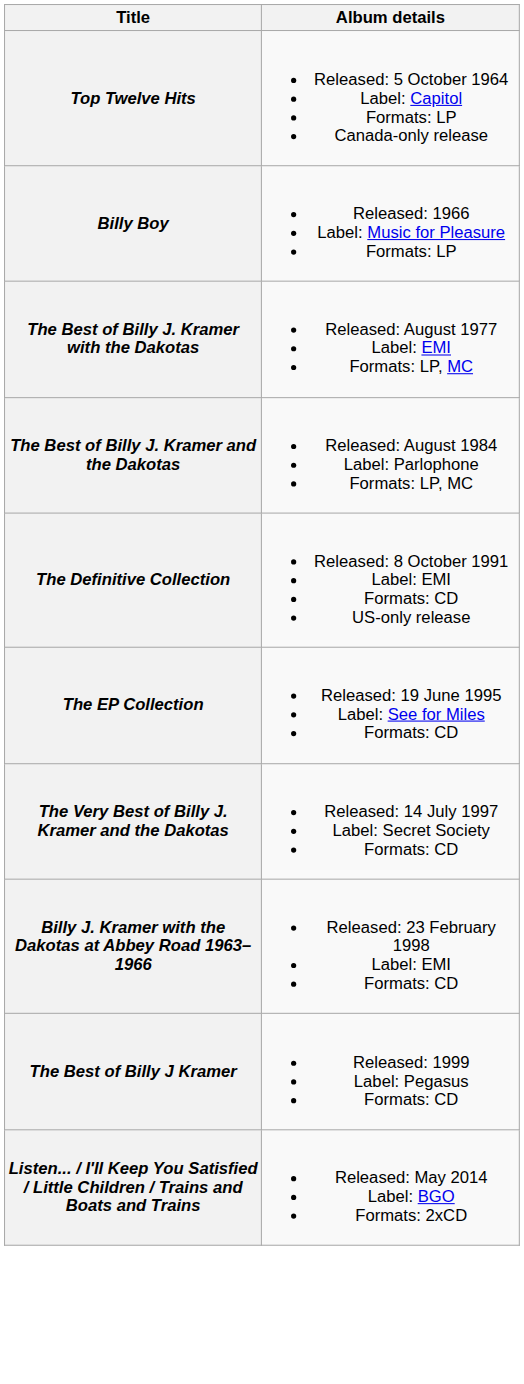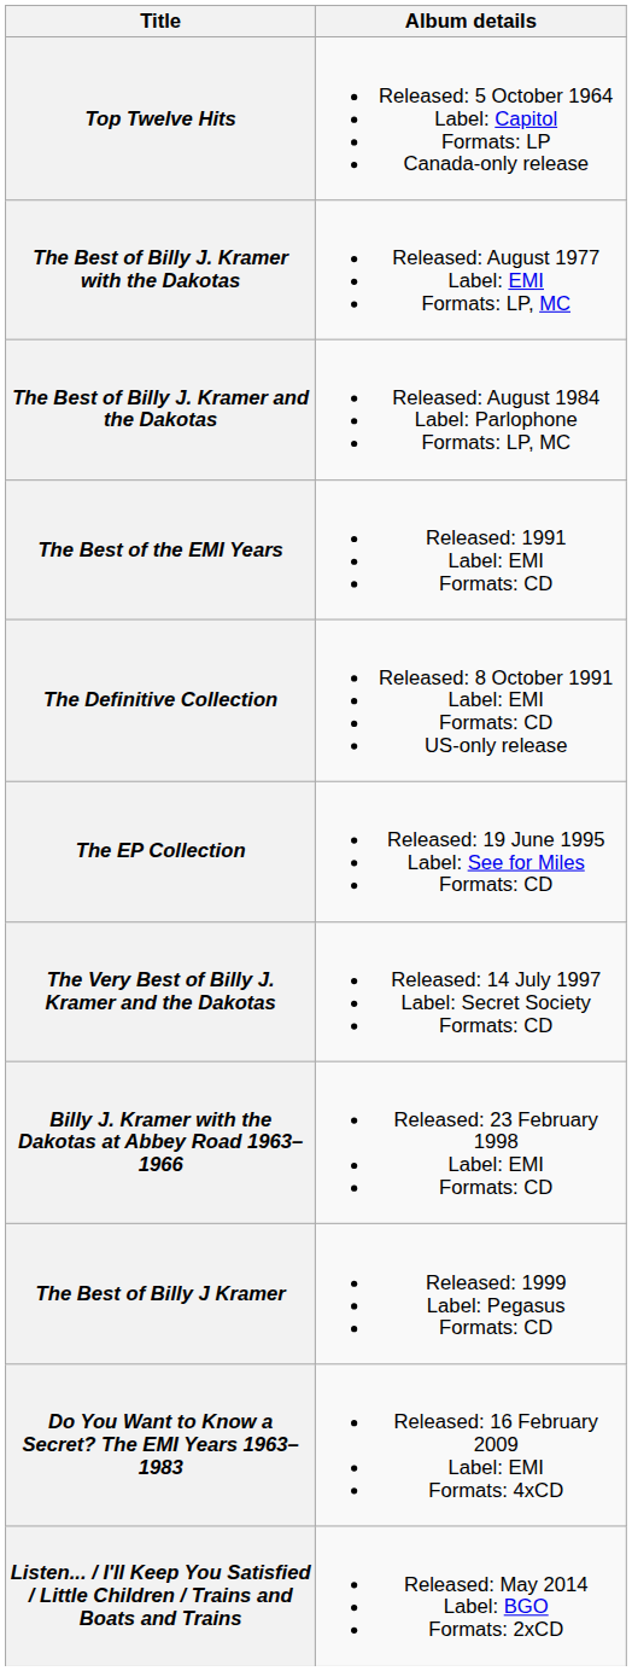- row: Billy Boy | Released: 1966 Label: Music for Pleasure Formats: LP
+ row: The Best of the EMI Years | Released: 1991 Label: EMI Formats: CD
+ row: Do You Want to Know a Secret? The EMI Years 1963–1983 | Released: 16 February 2009 Label: EMI Formats: 4xCD
